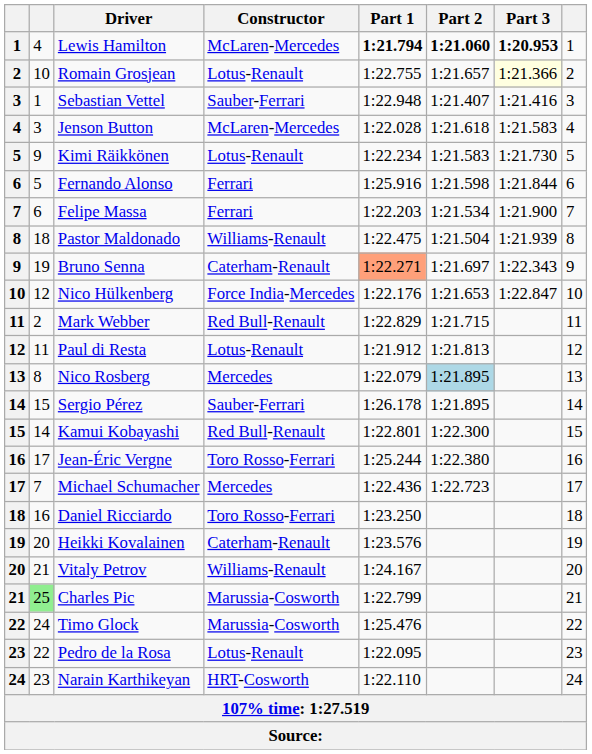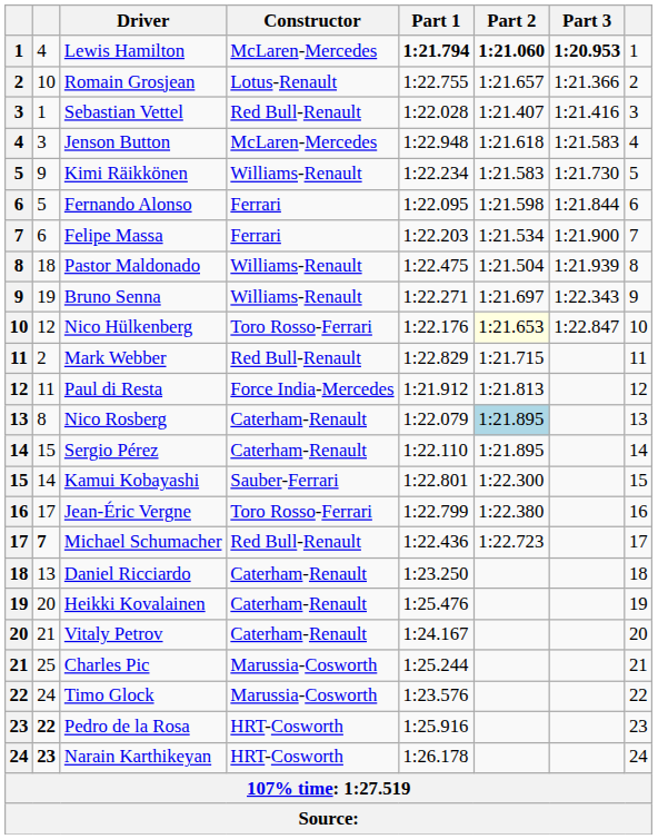Romain Grosjean | Part 3: lightyellow background -> no background
Sebastian Vettel | Constructor: Sauber-Ferrari -> Red Bull-Renault
Sebastian Vettel | Part 1: 1:22.948 -> 1:22.028
Jenson Button | Part 1: 1:22.028 -> 1:22.948
Kimi Räikkönen | Constructor: Lotus-Renault -> Williams-Renault
Fernando Alonso | Part 1: 1:25.916 -> 1:22.095
Bruno Senna | Constructor: Caterham-Renault -> Williams-Renault
Bruno Senna | Part 1: lightsalmon background -> no background
Nico Hülkenberg | Constructor: Force India-Mercedes -> Toro Rosso-Ferrari
Nico Hülkenberg | Part 2: no background -> lightyellow background
Paul di Resta | Constructor: Lotus-Renault -> Force India-Mercedes
Nico Rosberg | Constructor: Mercedes -> Caterham-Renault
Sergio Pérez | Constructor: Sauber-Ferrari -> Caterham-Renault
Sergio Pérez | Part 1: 1:26.178 -> 1:22.110
Kamui Kobayashi | Constructor: Red Bull-Renault -> Sauber-Ferrari
Jean-Éric Vergne | Part 1: 1:25.244 -> 1:22.799
Michael Schumacher | column 2: normal -> bold
Michael Schumacher | Constructor: Mercedes -> Red Bull-Renault
Daniel Ricciardo | column 2: 16 -> 13
Daniel Ricciardo | Constructor: Toro Rosso-Ferrari -> Caterham-Renault
Heikki Kovalainen | Part 1: 1:23.576 -> 1:25.476
Vitaly Petrov | Constructor: Williams-Renault -> Caterham-Renault
Charles Pic | column 2: lightgreen background -> no background
Charles Pic | Part 1: 1:22.799 -> 1:25.244
Timo Glock | Part 1: 1:25.476 -> 1:23.576
Pedro de la Rosa | column 2: normal -> bold
Pedro de la Rosa | Constructor: Lotus-Renault -> HRT-Cosworth
Pedro de la Rosa | Part 1: 1:22.095 -> 1:25.916
Narain Karthikeyan | column 2: normal -> bold
Narain Karthikeyan | Part 1: 1:22.110 -> 1:26.178
